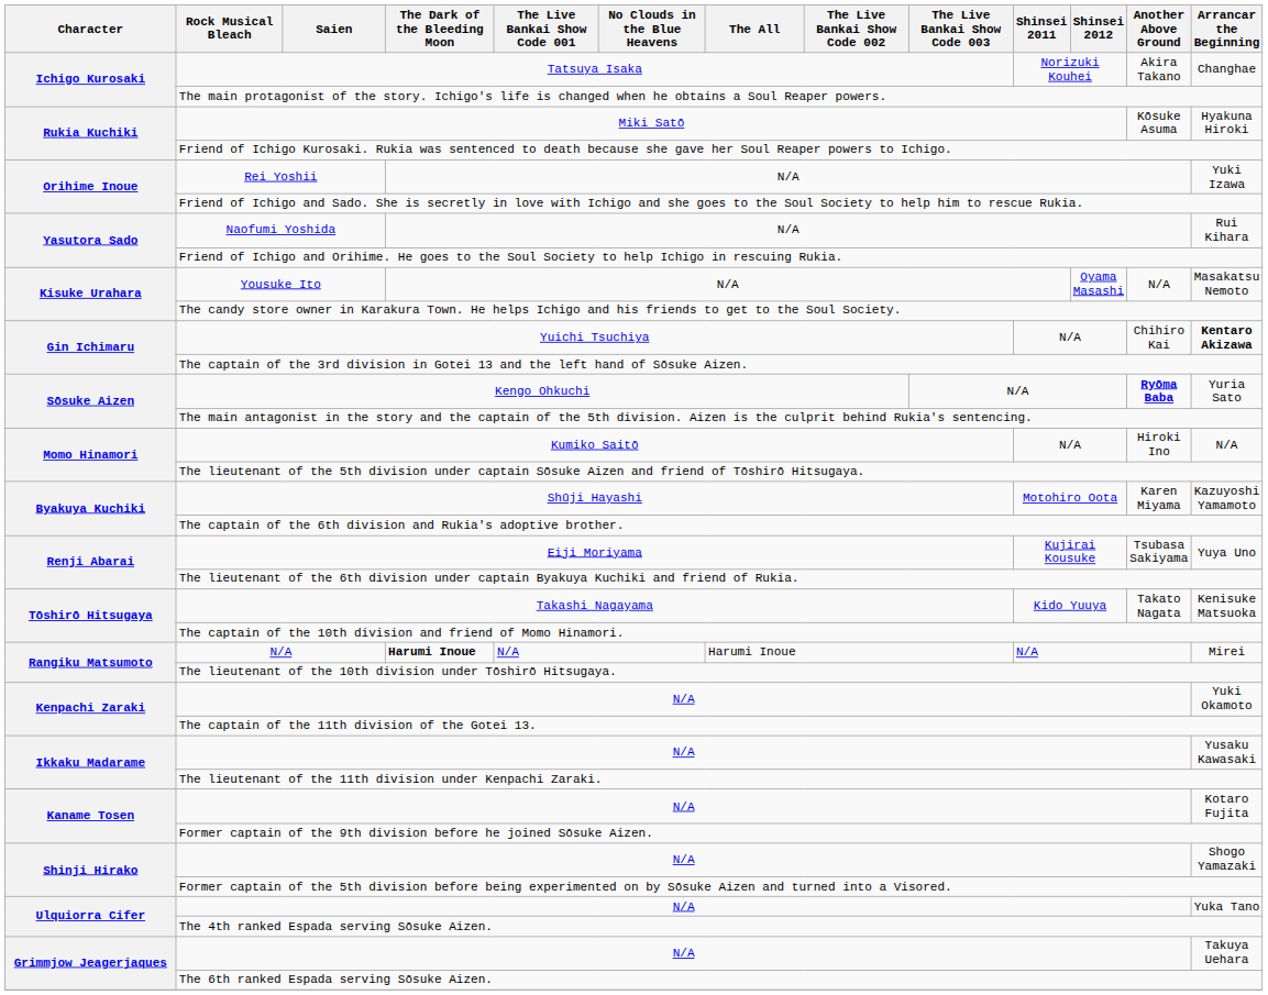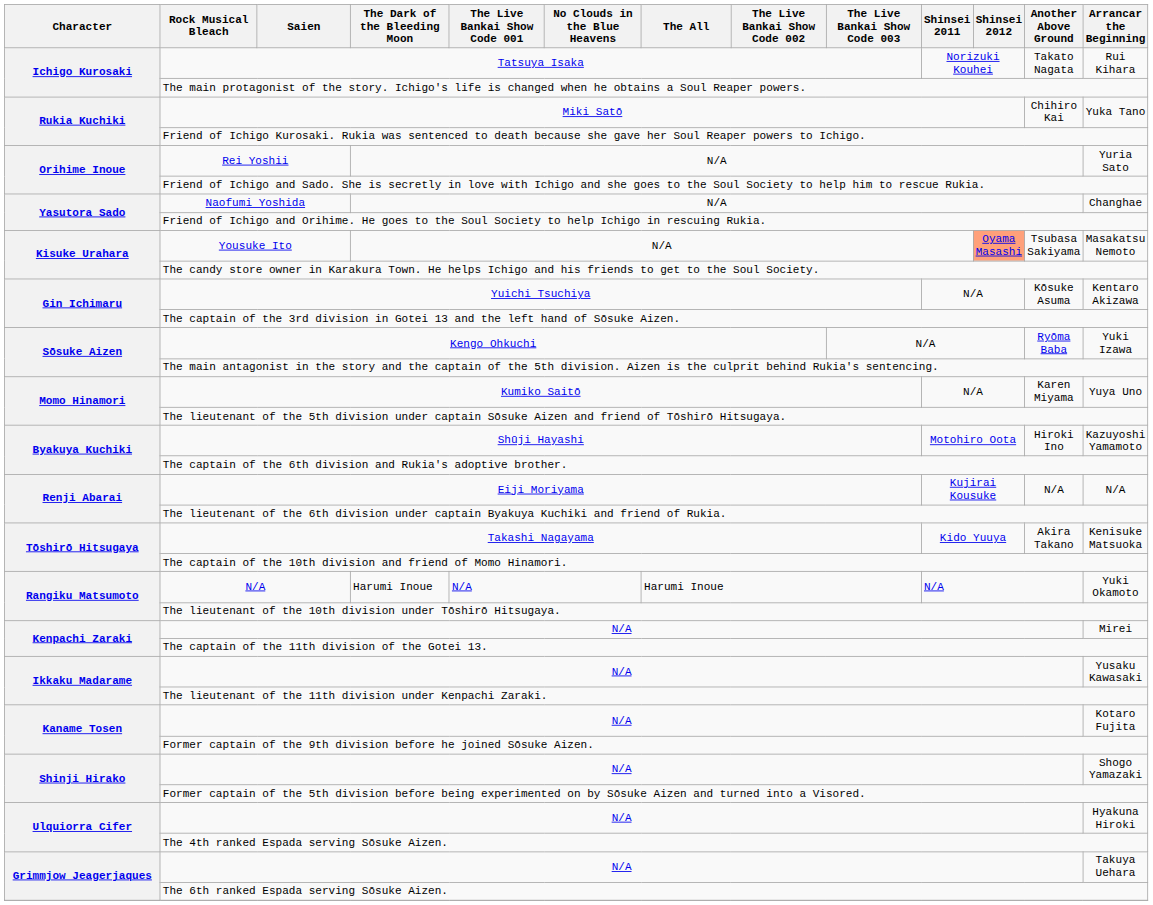Tatsuya Isaka | Another Above Ground: Akira Takano -> Takato Nagata
Tatsuya Isaka | Arrancar the Beginning: Changhae -> Rui Kihara
Miki Satō | Another Above Ground: Kōsuke Asuma -> Chihiro Kai
Miki Satō | Arrancar the Beginning: Hyakuna Hiroki -> Yuka Tano
Rei Yoshii | Arrancar the Beginning: Yuki Izawa -> Yuria Sato
Naofumi Yoshida | Arrancar the Beginning: Rui Kihara -> Changhae
Yousuke Ito | Shinsei 2012: no background -> lightsalmon background
Yousuke Ito | Another Above Ground: N/A -> Tsubasa Sakiyama
Yuichi Tsuchiya | Another Above Ground: Chihiro Kai -> Kōsuke Asuma
Yuichi Tsuchiya | Arrancar the Beginning: bold -> normal
Kengo Ohkuchi | Another Above Ground: bold -> normal
Kengo Ohkuchi | Arrancar the Beginning: Yuria Sato -> Yuki Izawa
Kumiko Saitō | Another Above Ground: Hiroki Ino -> Karen Miyama
Kumiko Saitō | Arrancar the Beginning: N/A -> Yuya Uno
Shūji Hayashi | Another Above Ground: Karen Miyama -> Hiroki Ino
Eiji Moriyama | Another Above Ground: Tsubasa Sakiyama -> N/A
Eiji Moriyama | Arrancar the Beginning: Yuya Uno -> N/A
Takashi Nagayama | Another Above Ground: Takato Nagata -> Akira Takano
Rangiku Matsumoto / N/A | The Dark of the Bleeding Moon: bold -> normal
Rangiku Matsumoto / N/A | Arrancar the Beginning: Mirei -> Yuki Okamoto
Kenpachi Zaraki / N/A | Arrancar the Beginning: Yuki Okamoto -> Mirei
Ulquiorra Cifer / N/A | Arrancar the Beginning: Yuka Tano -> Hyakuna Hiroki
